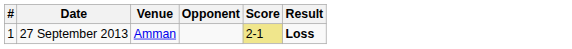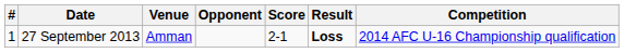+ column: Competition | 2014 AFC U-16 Championship qualification
27 September 2013 | Score: khaki background -> no background
